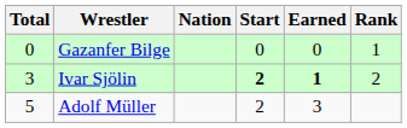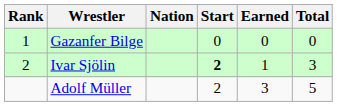columns swapped: Rank <-> Total
Ivar Sjölin | Earned: bold -> normal
